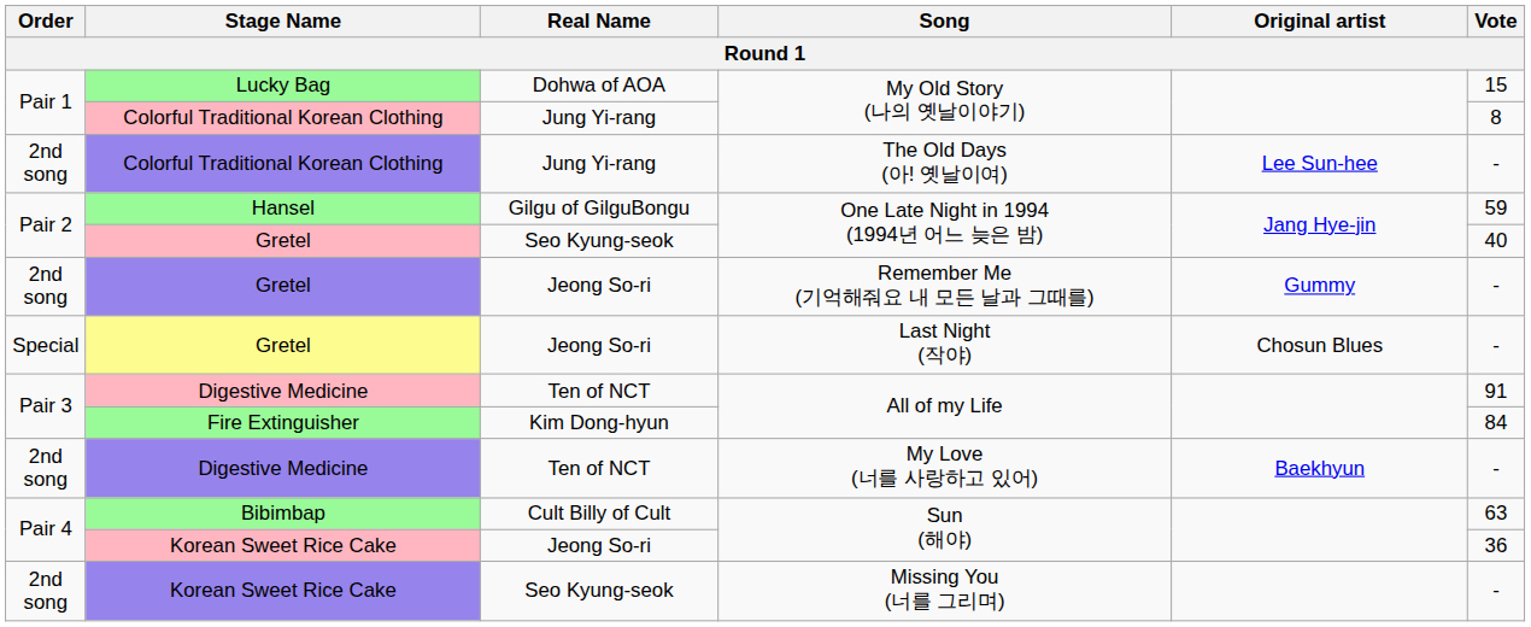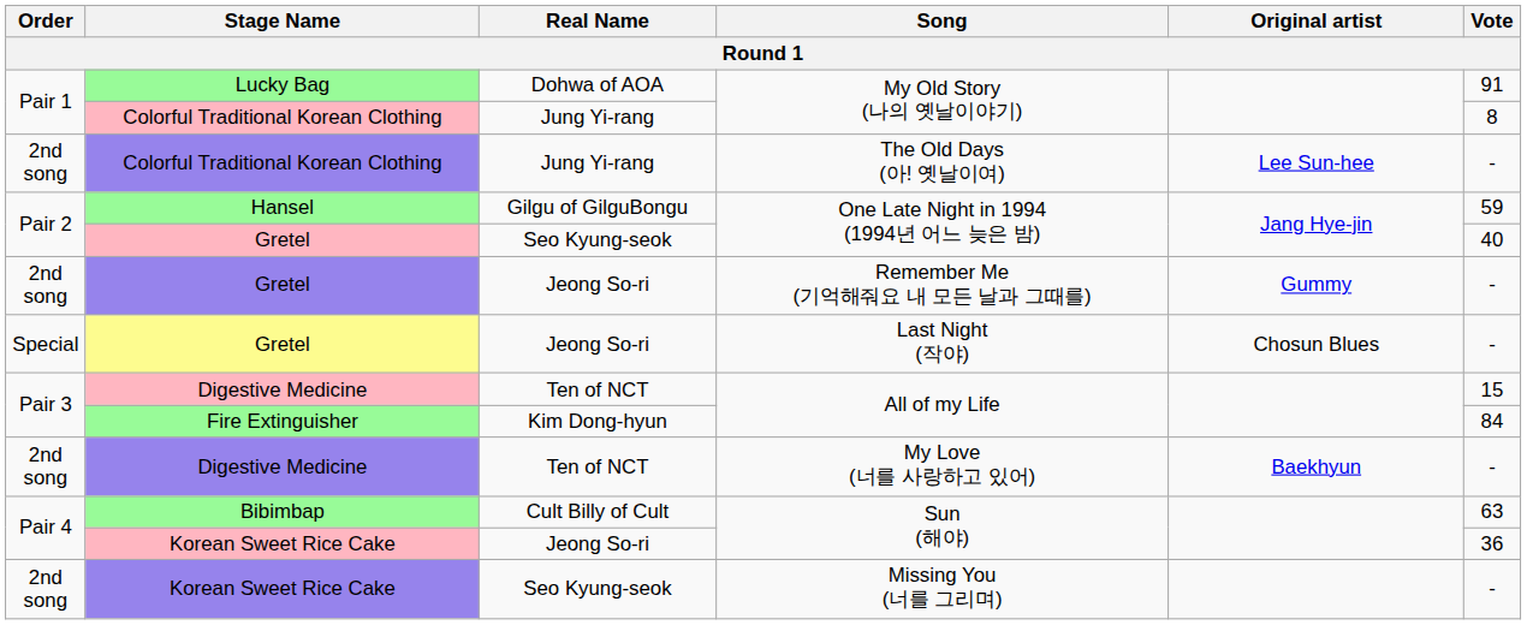Lucky Bag / My Old Story (나의 옛날이야기) | Vote: 15 -> 91
Digestive Medicine / All of my Life | Vote: 91 -> 15
